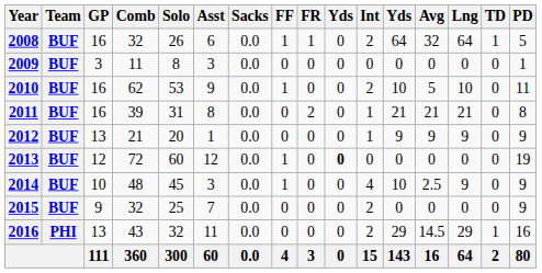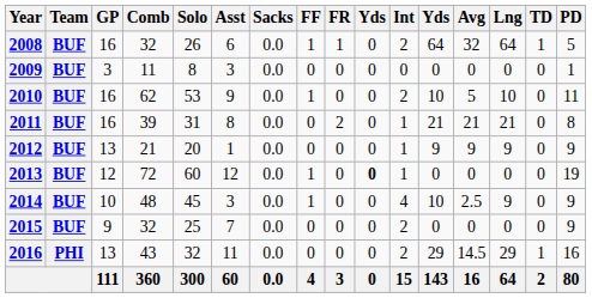2013 | Int: 0 -> 1
